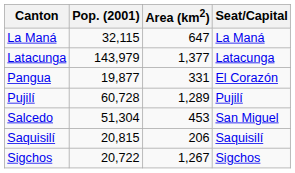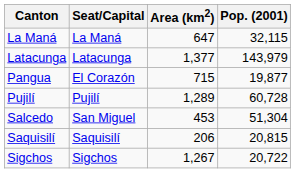columns swapped: Pop. (2001) <-> Seat/Capital
Pangua | Area (km2): 331 -> 715
